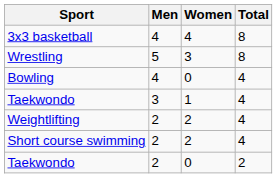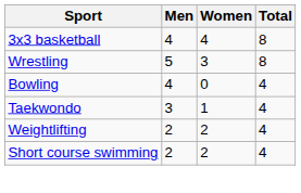- row: Taekwondo | 2 | 0 | 2
